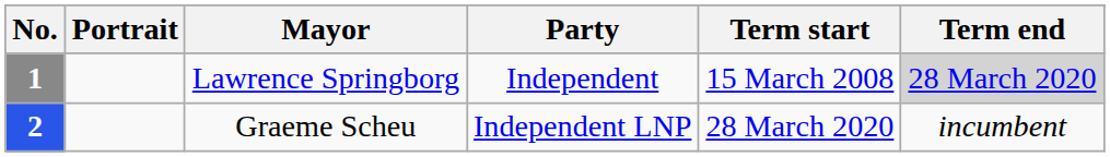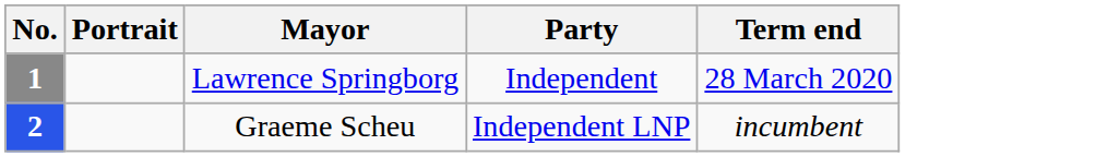- column: Term start | 15 March 2008 | 28 March 2020
1 | Term end: lightgrey background -> no background
